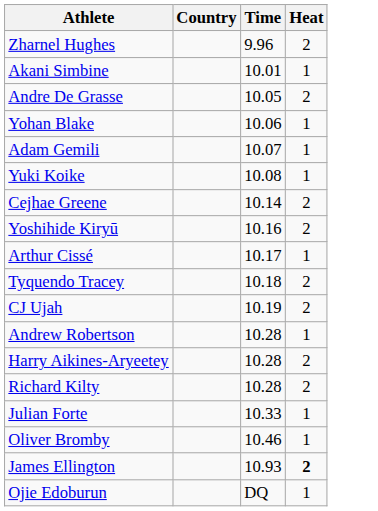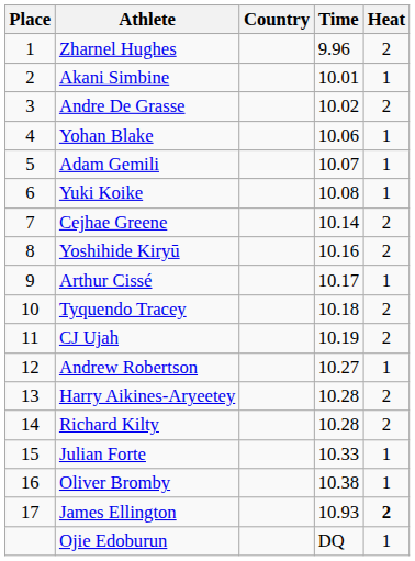+ column: Place | 1 | 2 | 3 | 4 | 5 | 6 | 7 | 8 | 9 | 10 | 11 | 12 | 13 | 14 | 15 | 16 | 17
Andre De Grasse | Time: 10.05 -> 10.02
Andrew Robertson | Time: 10.28 -> 10.27
Oliver Bromby | Time: 10.46 -> 10.38
